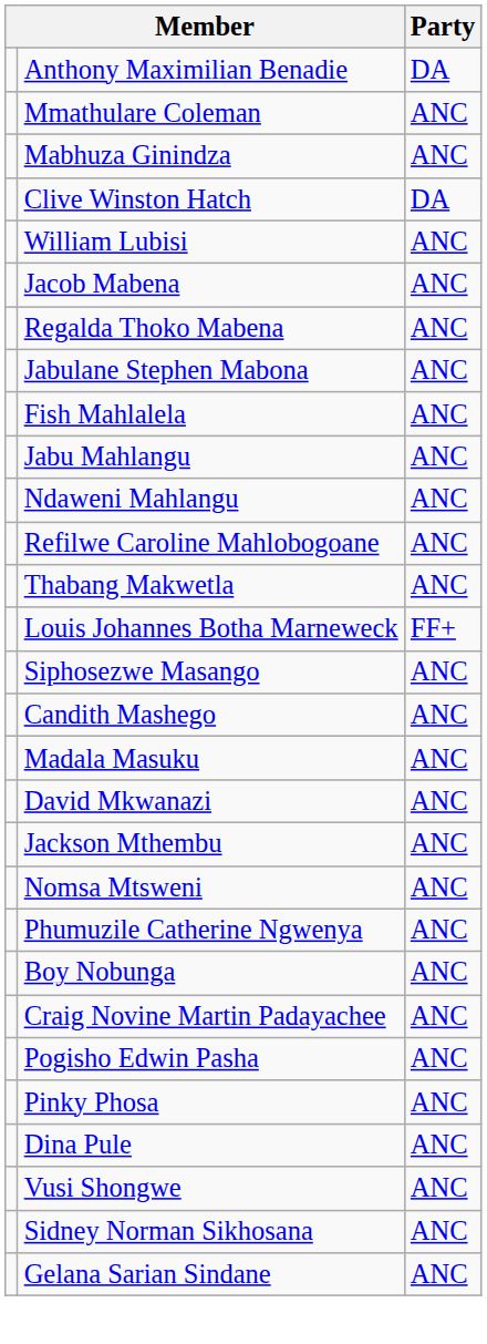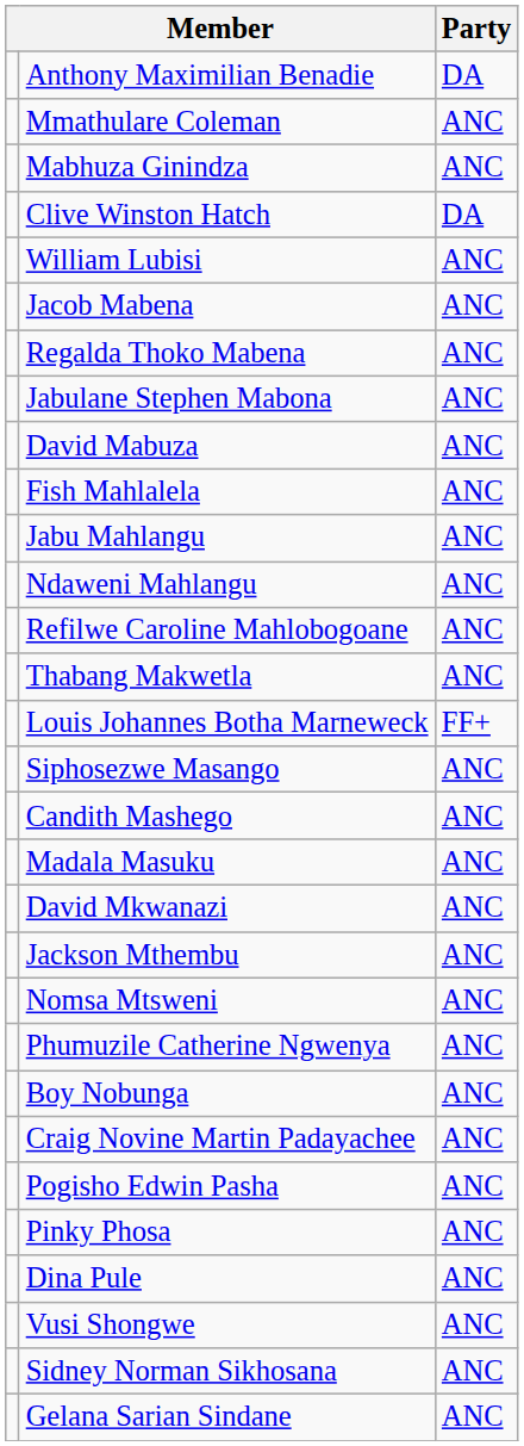+ row: David Mabuza | ANC
